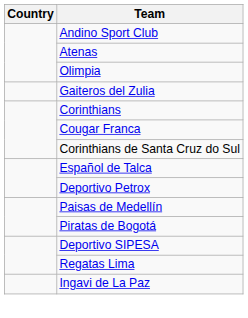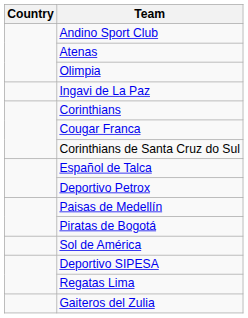rows swapped: Ingavi de La Paz <-> Gaiteros del Zulia
+ row: Sol de América
